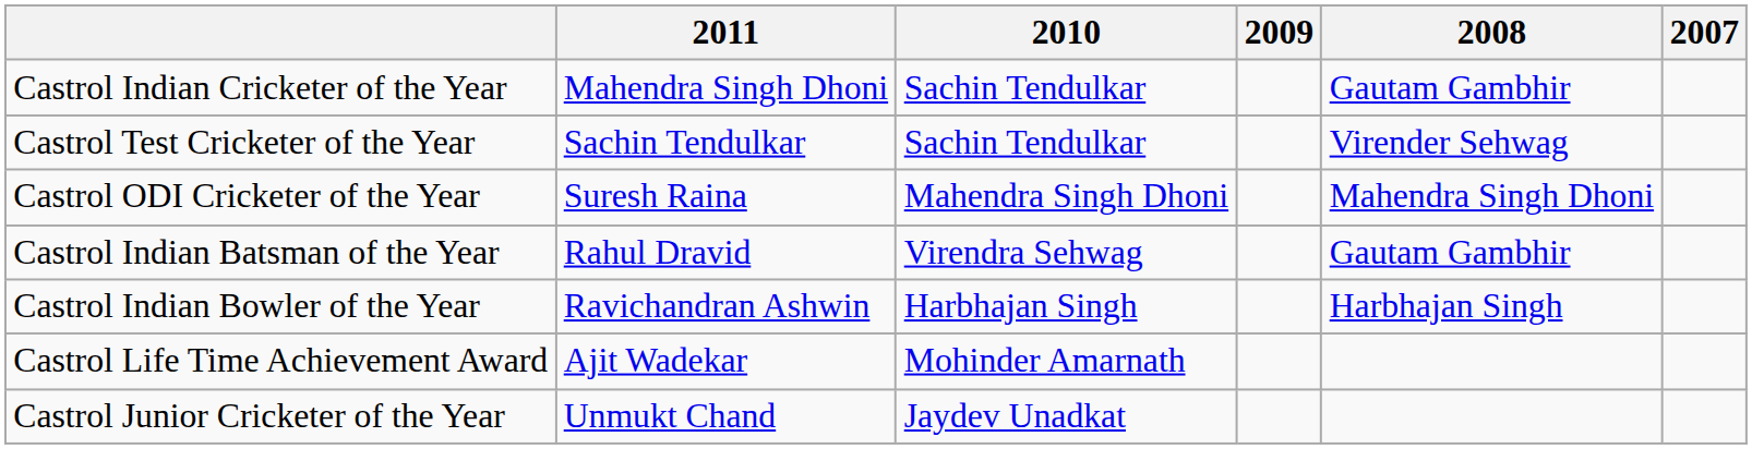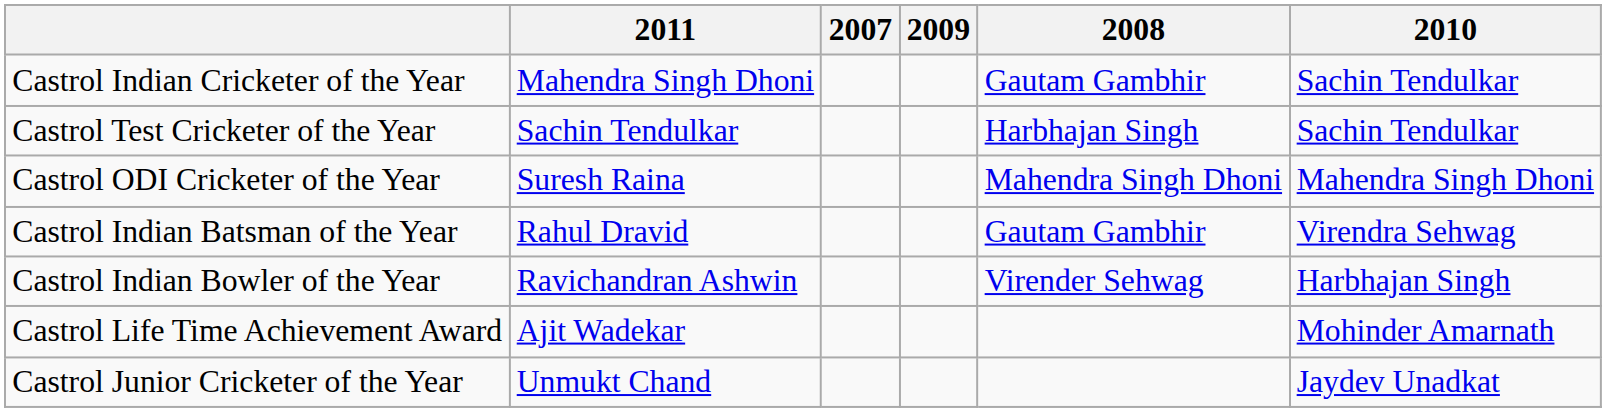columns swapped: 2010 <-> 2007
Castrol Test Cricketer of the Year | 2008: Virender Sehwag -> Harbhajan Singh
Castrol Indian Bowler of the Year | 2008: Harbhajan Singh -> Virender Sehwag
